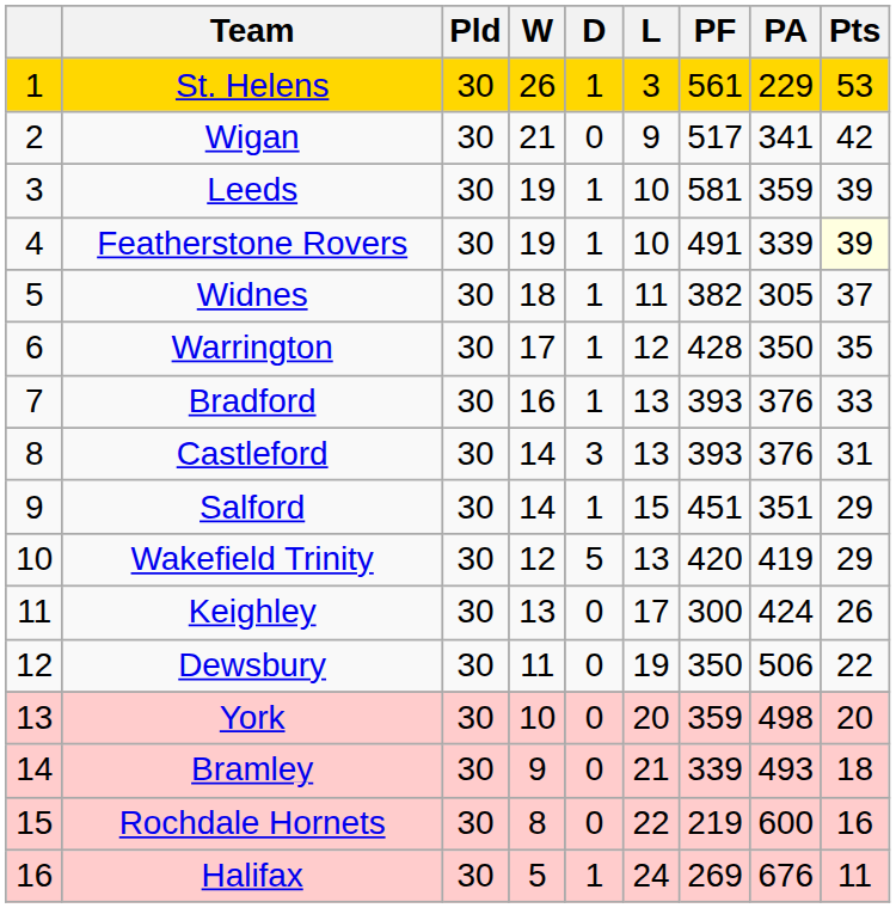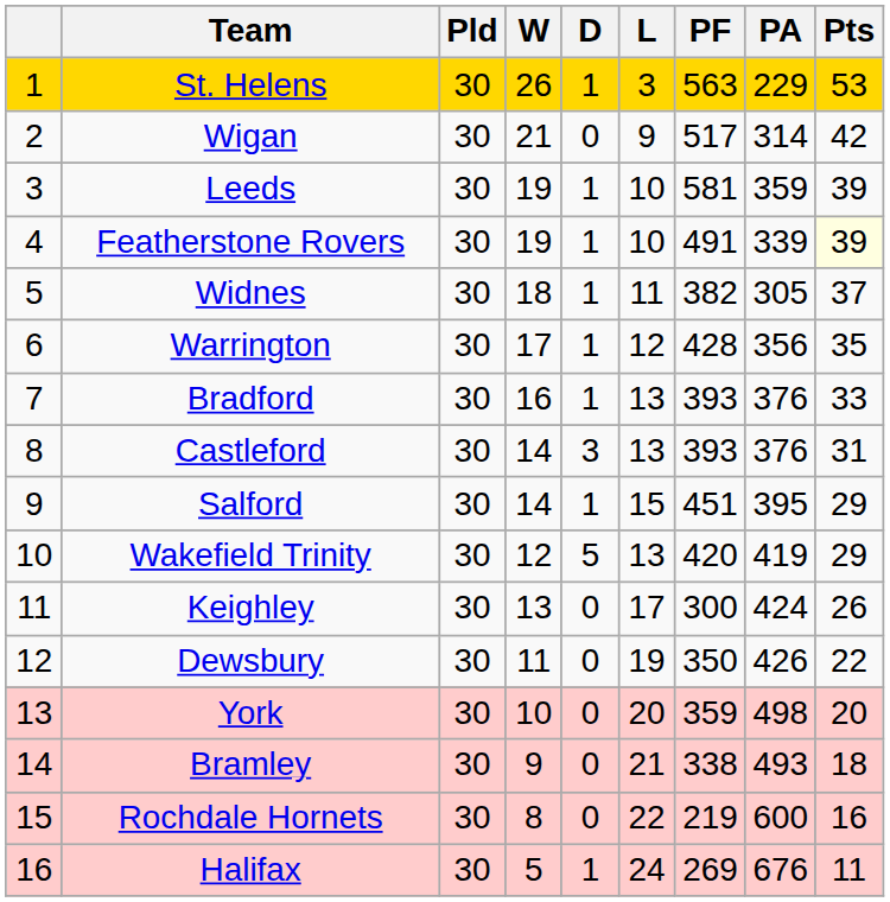St. Helens | PF: 561 -> 563
Wigan | PA: 341 -> 314
Warrington | PA: 350 -> 356
Salford | PA: 351 -> 395
Dewsbury | PA: 506 -> 426
Bramley | PF: 339 -> 338
